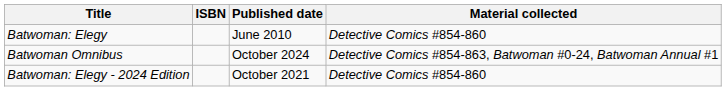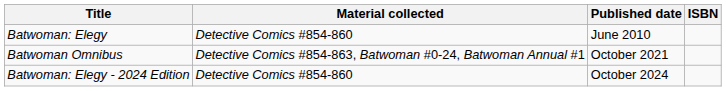columns swapped: Material collected <-> ISBN
Batwoman Omnibus | Published date: October 2024 -> October 2021
Batwoman: Elegy - 2024 Edition | Published date: October 2021 -> October 2024
